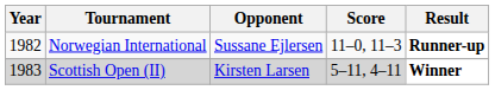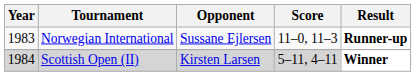Norwegian International | Year: 1982 -> 1983
Scottish Open (II) | Year: 1983 -> 1984
